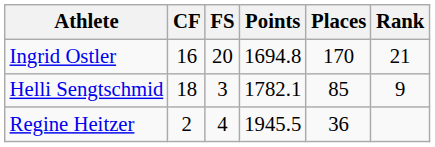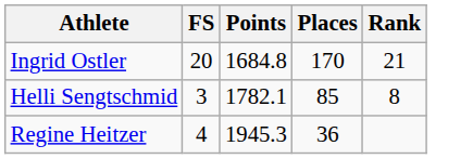- column: CF | 16 | 18 | 2
Ingrid Ostler | Points: 1694.8 -> 1684.8
Helli Sengtschmid | Rank: 9 -> 8
Regine Heitzer | Points: 1945.5 -> 1945.3
